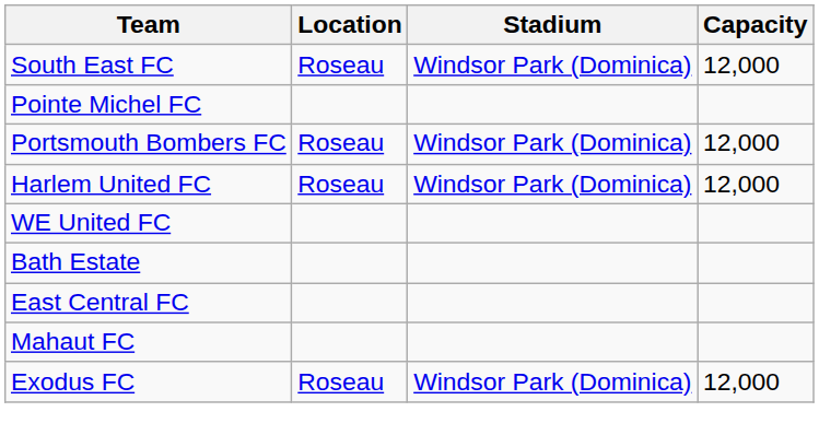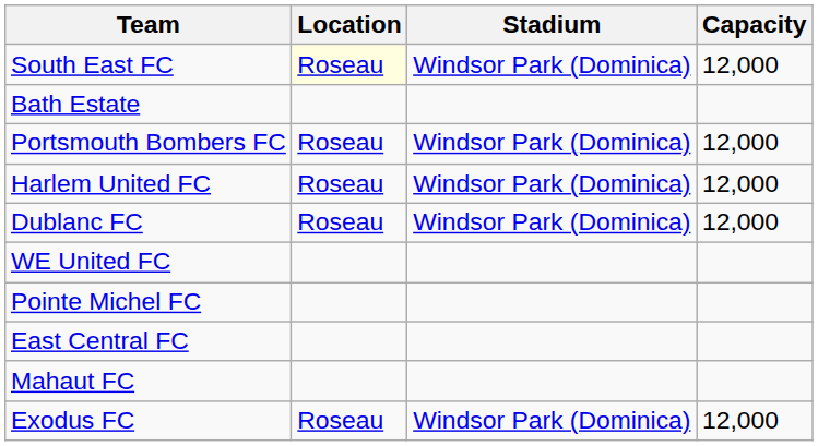South East FC | Location: no background -> lightyellow background
rows swapped: Bath Estate <-> Pointe Michel FC
+ row: Dublanc FC | Roseau | Windsor Park (Dominica) | 12,000
